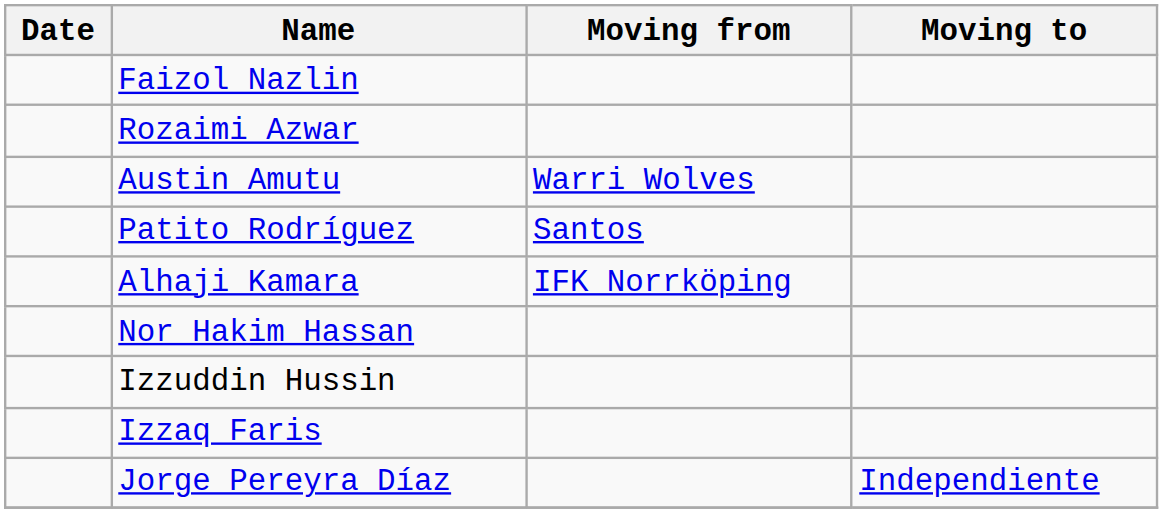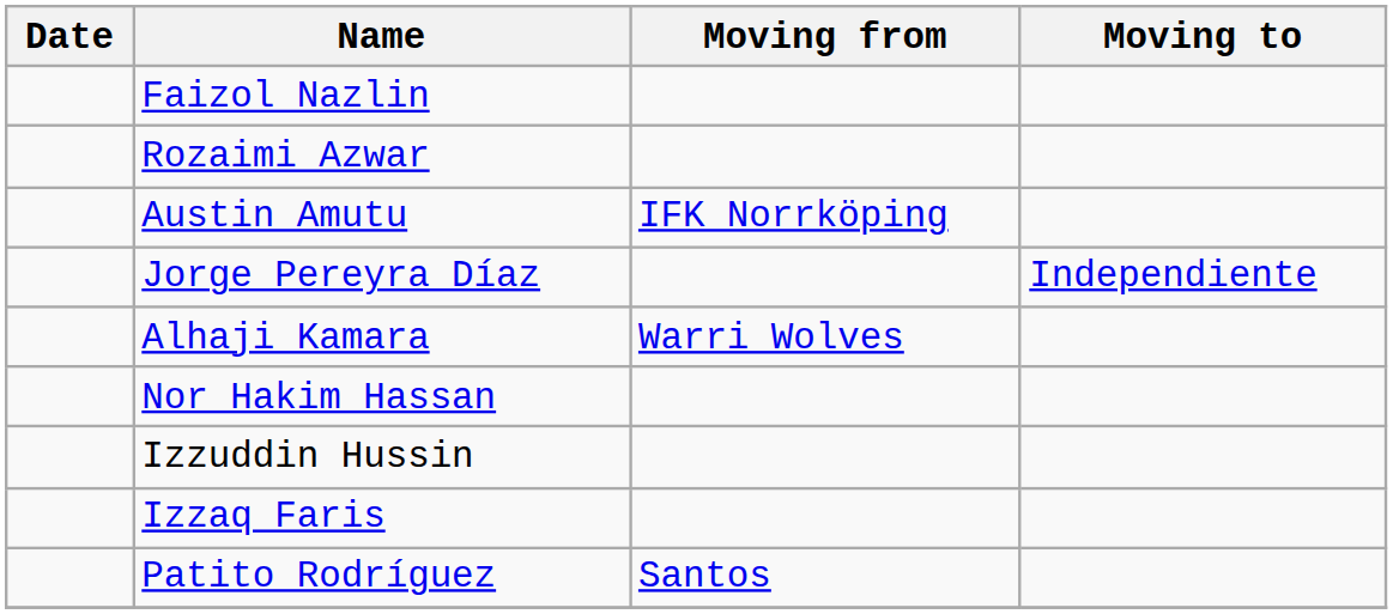Austin Amutu | Moving from: Warri Wolves -> IFK Norrköping
rows swapped: Patito Rodríguez <-> Jorge Pereyra Díaz
Alhaji Kamara | Moving from: IFK Norrköping -> Warri Wolves
